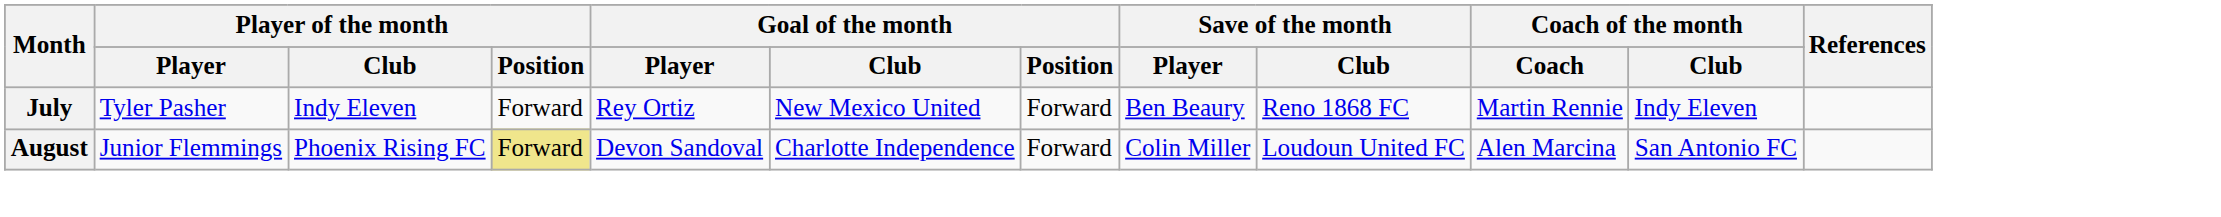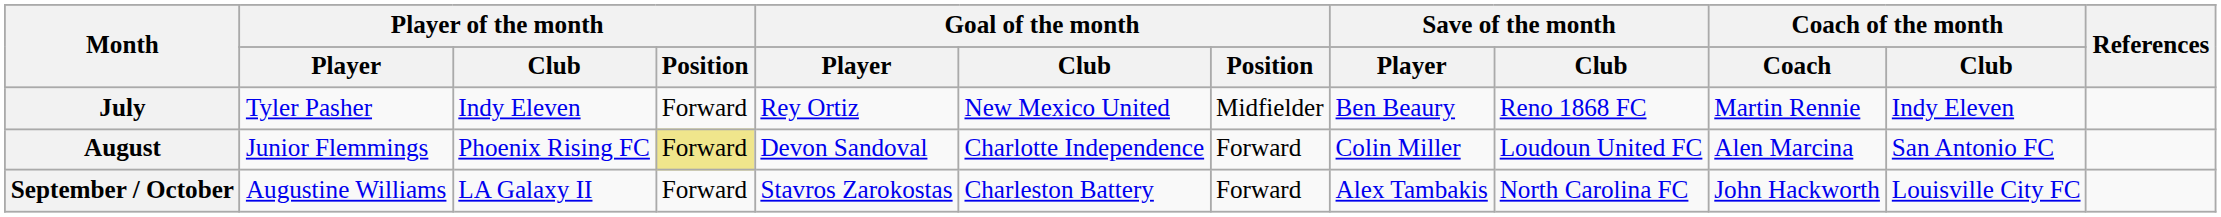July | Goal of the month / Position: Forward -> Midfielder
+ row: September / October | Augustine Williams | LA Galaxy II | Forward | Stavros Zarokostas | Charleston Battery | Forward | Alex Tambakis | North Carolina FC | John Hackworth | Louisville City FC
